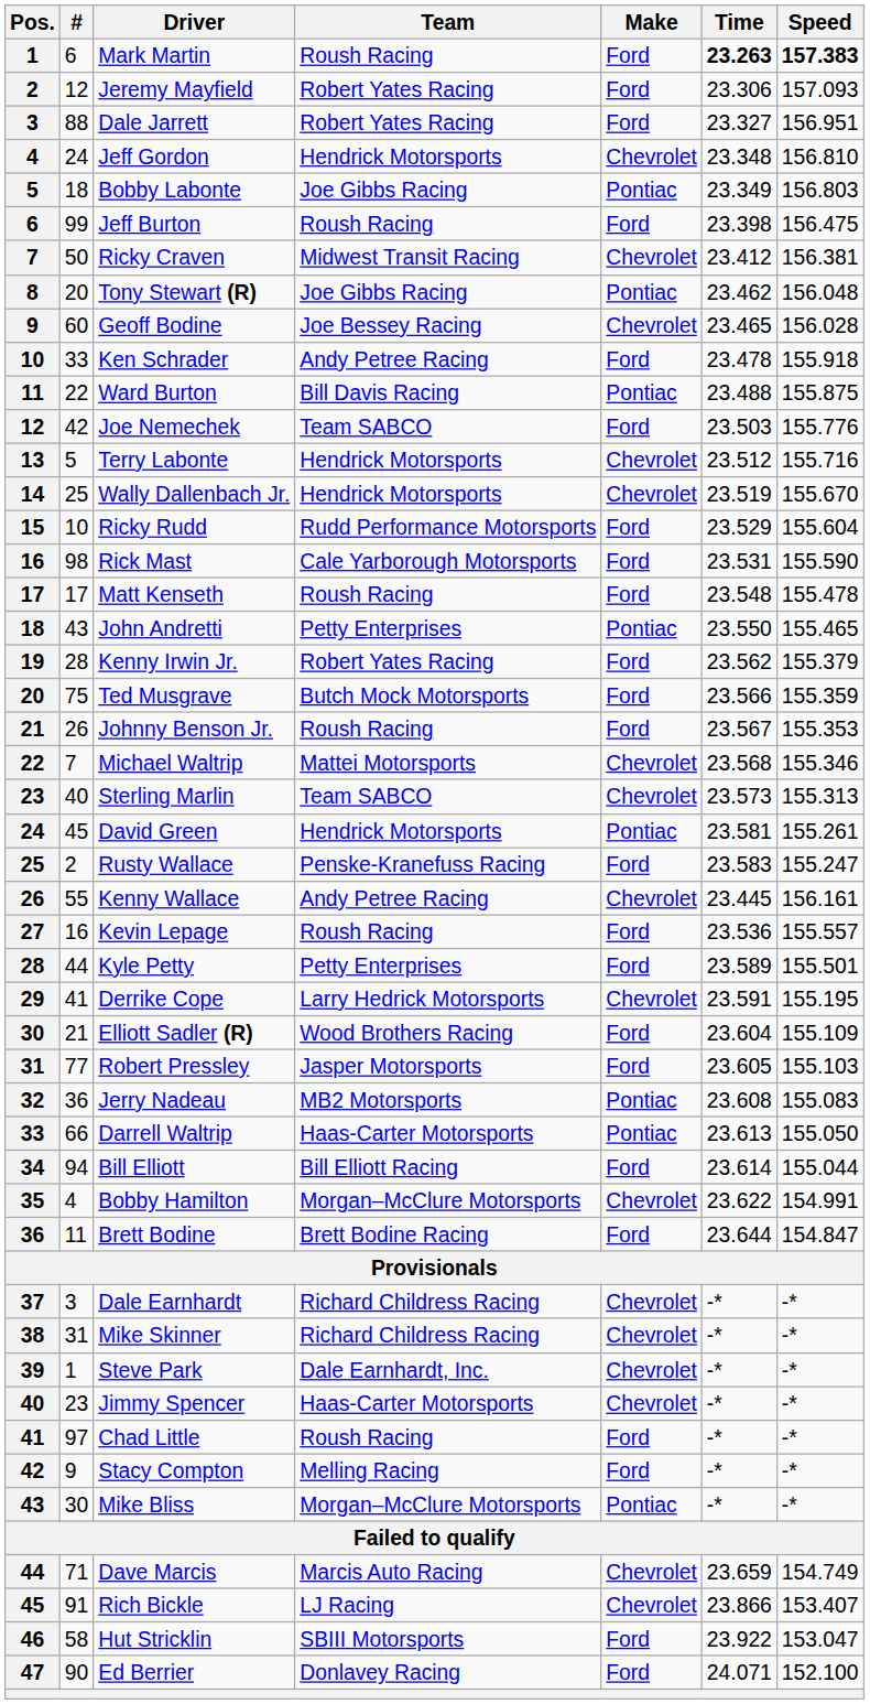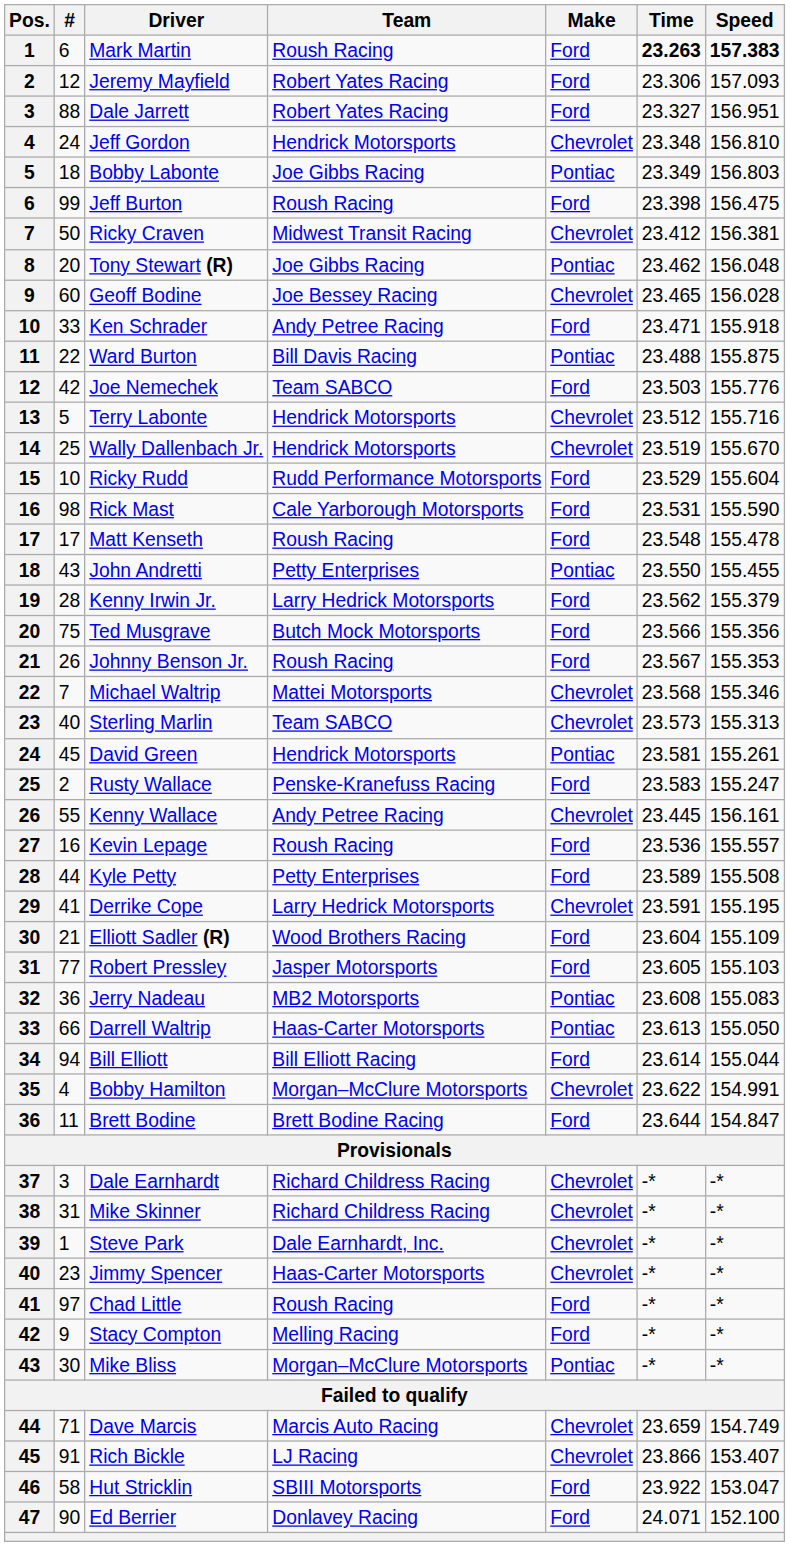Ken Schrader | Time: 23.478 -> 23.471
John Andretti | Speed: 155.465 -> 155.455
Kenny Irwin Jr. | Team: Robert Yates Racing -> Larry Hedrick Motorsports
Ted Musgrave | Speed: 155.359 -> 155.356
Kyle Petty | Speed: 155.501 -> 155.508
